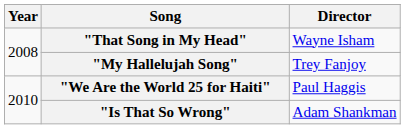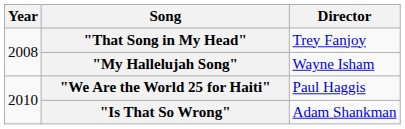"That Song in My Head" | Director: Wayne Isham -> Trey Fanjoy
"My Hallelujah Song" | Director: Trey Fanjoy -> Wayne Isham
